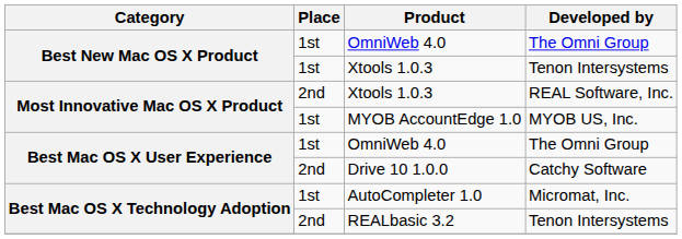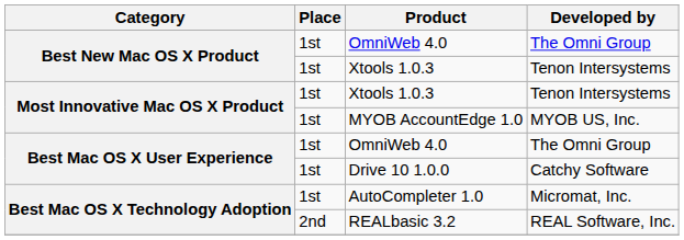Most Innovative Mac OS X Product / Xtools 1.0.3 | Place: 2nd -> 1st
Most Innovative Mac OS X Product / Xtools 1.0.3 | Developed by: REAL Software, Inc. -> Tenon Intersystems
Drive 10 1.0.0 | Place: 2nd -> 1st
REALbasic 3.2 | Developed by: Tenon Intersystems -> REAL Software, Inc.
